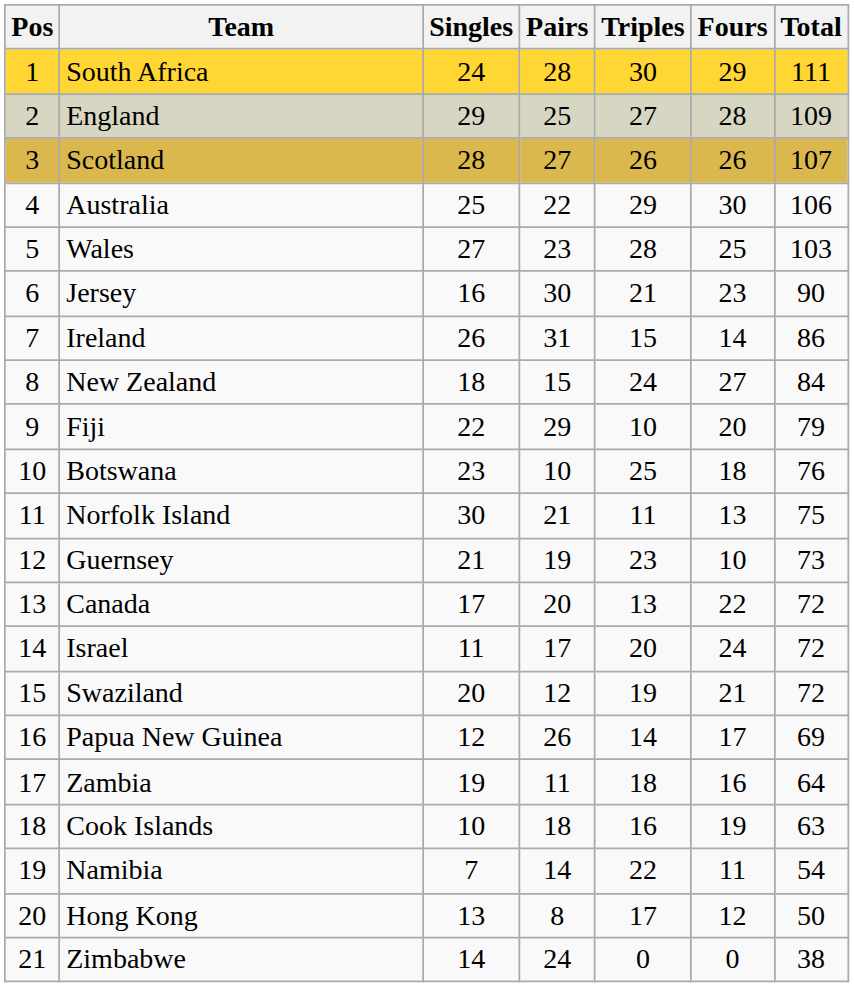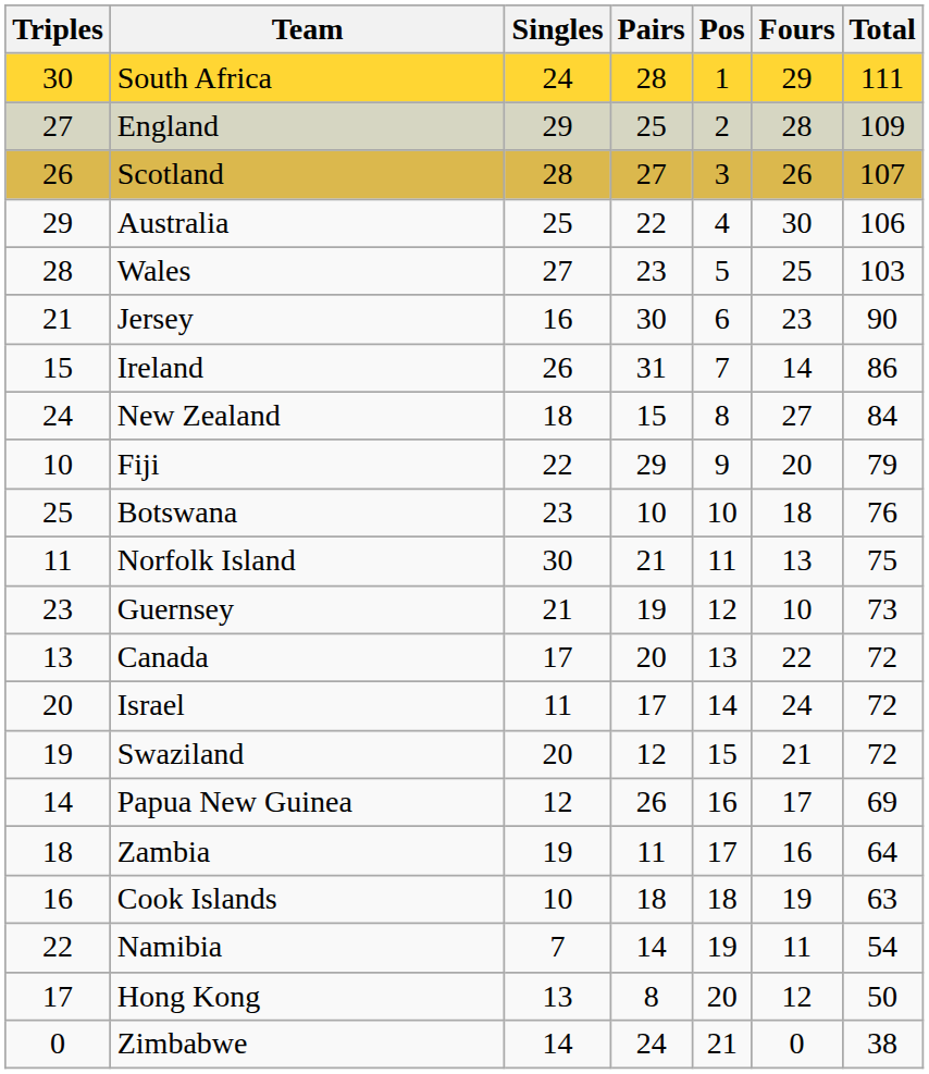columns swapped: Pos <-> Triples
